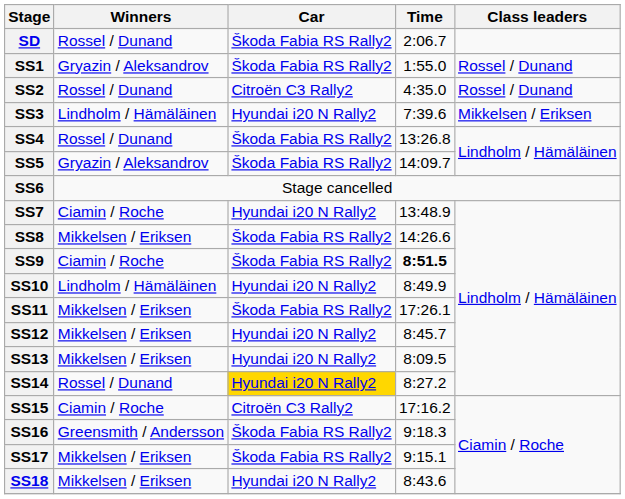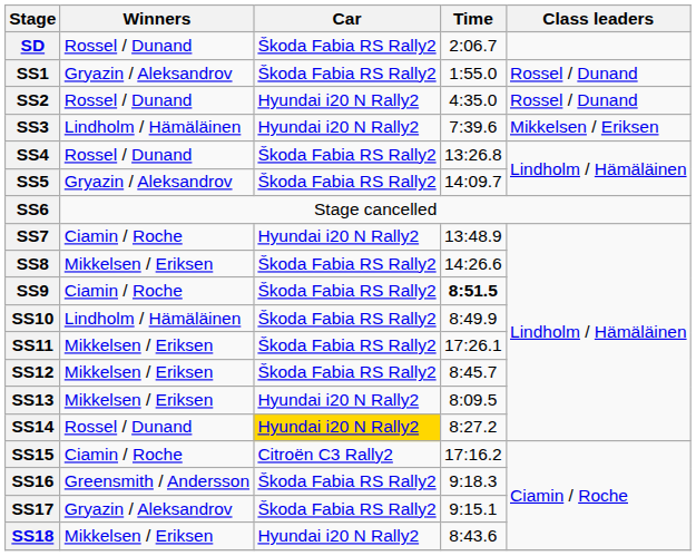SS2 | Car: Citroën C3 Rally2 -> Hyundai i20 N Rally2
SS10 | Car: Hyundai i20 N Rally2 -> Škoda Fabia RS Rally2
SS12 | Car: Hyundai i20 N Rally2 -> Škoda Fabia RS Rally2
SS17 | Winners: Mikkelsen / Eriksen -> Gryazin / Aleksandrov
